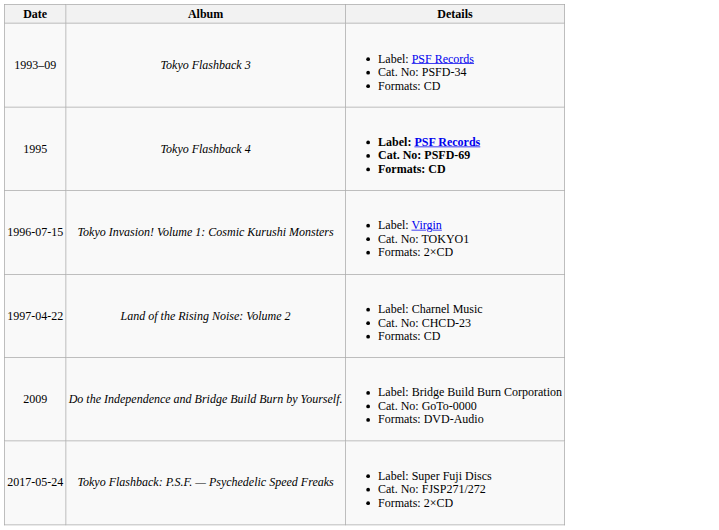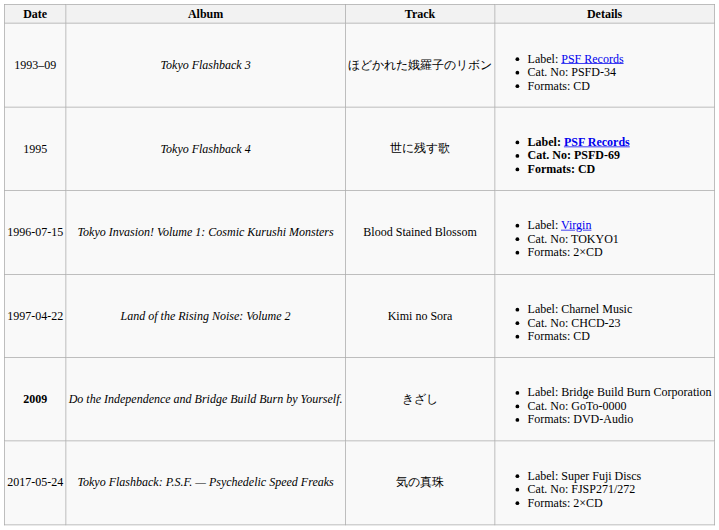+ column: Track | ほどかれた娥羅子のリボン | 世に残す歌 | Blood Stained Blossom | Kimi no Sora | きざし | 気の真珠
Do the Independence and Bridge Build Burn by Yourself. | Date: normal -> bold
